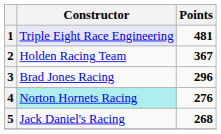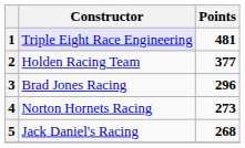2 | Points: 367 -> 377
4 | Constructor: paleturquoise background -> no background
4 | Points: 276 -> 273
